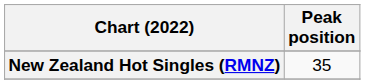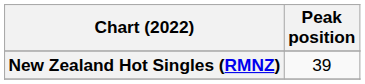New Zealand Hot Singles (RMNZ) | Peak position: 35 -> 39
